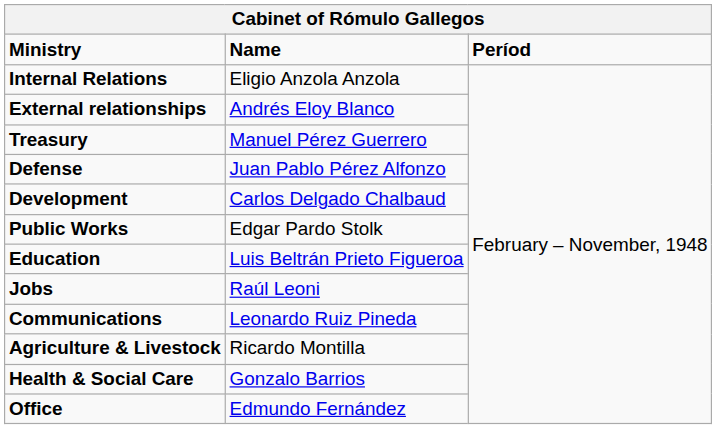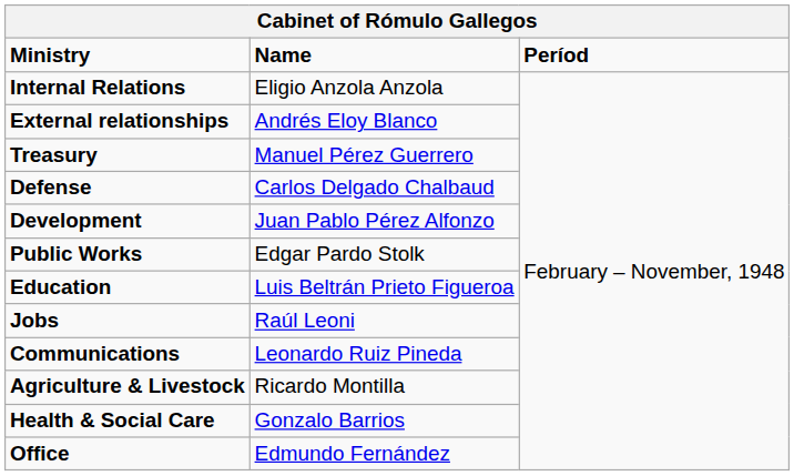Defense | Name: Juan Pablo Pérez Alfonzo -> Carlos Delgado Chalbaud
Development | Name: Carlos Delgado Chalbaud -> Juan Pablo Pérez Alfonzo
